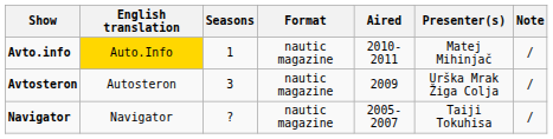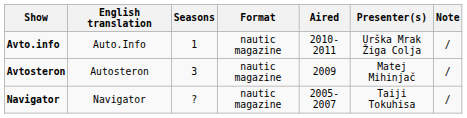Avto.info | English translation: gold background -> no background
Avto.info | Presenter(s): Matej Mihinjač -> Urška Mrak Žiga Colja
Avtosteron | Presenter(s): Urška Mrak Žiga Colja -> Matej Mihinjač
